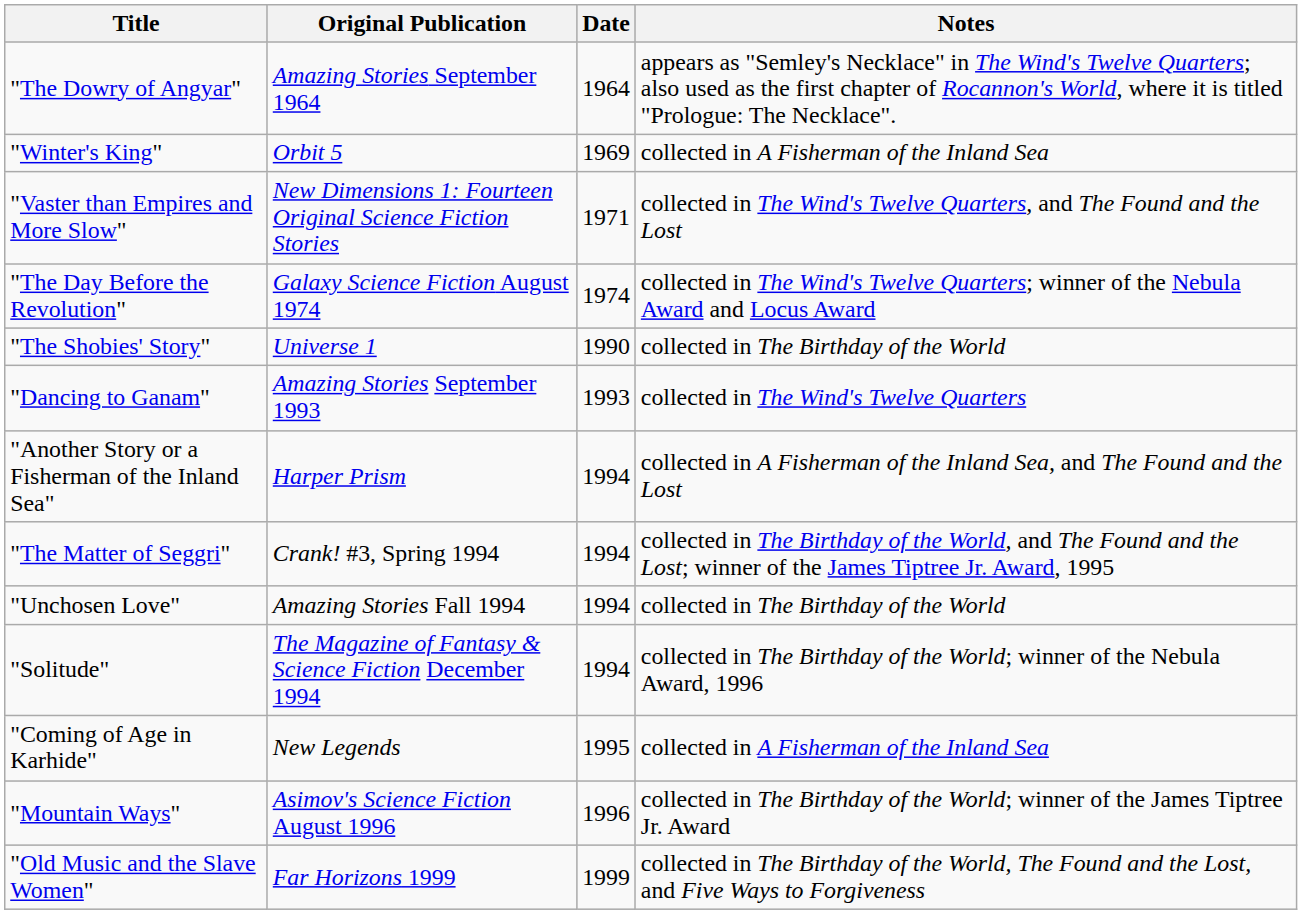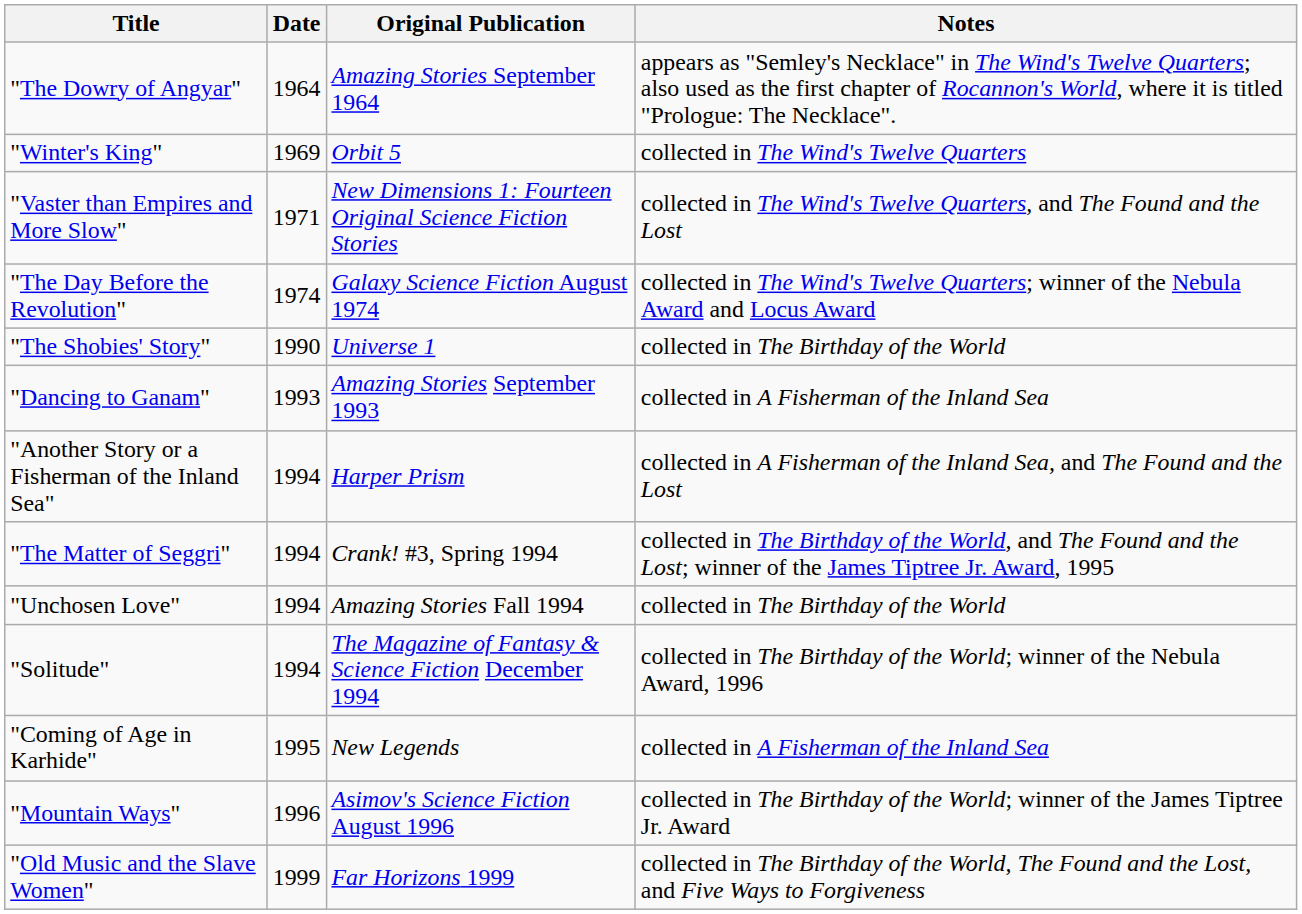columns swapped: Date <-> Original Publication
"Winter's King" | Notes: collected in A Fisherman of the Inland Sea -> collected in The Wind's Twelve Quarters
"Dancing to Ganam" | Notes: collected in The Wind's Twelve Quarters -> collected in A Fisherman of the Inland Sea
